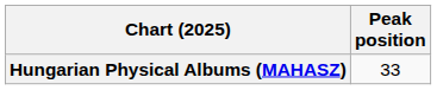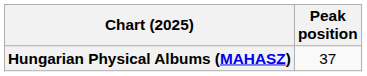Hungarian Physical Albums (MAHASZ) | Peak position: 33 -> 37
